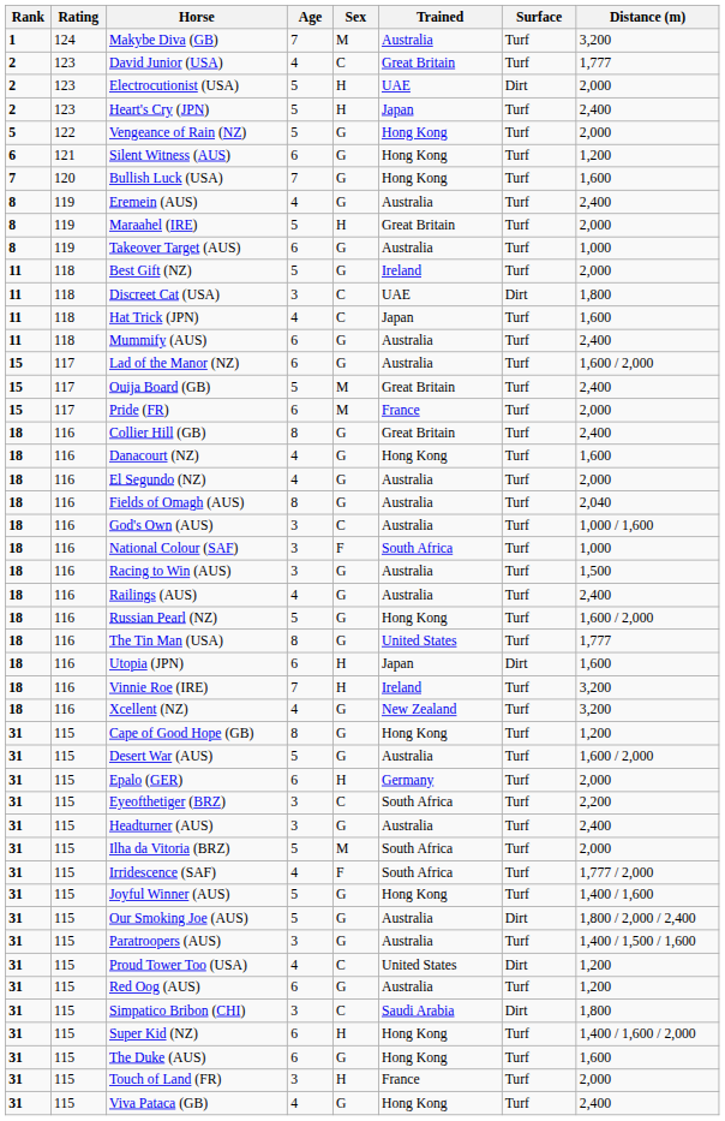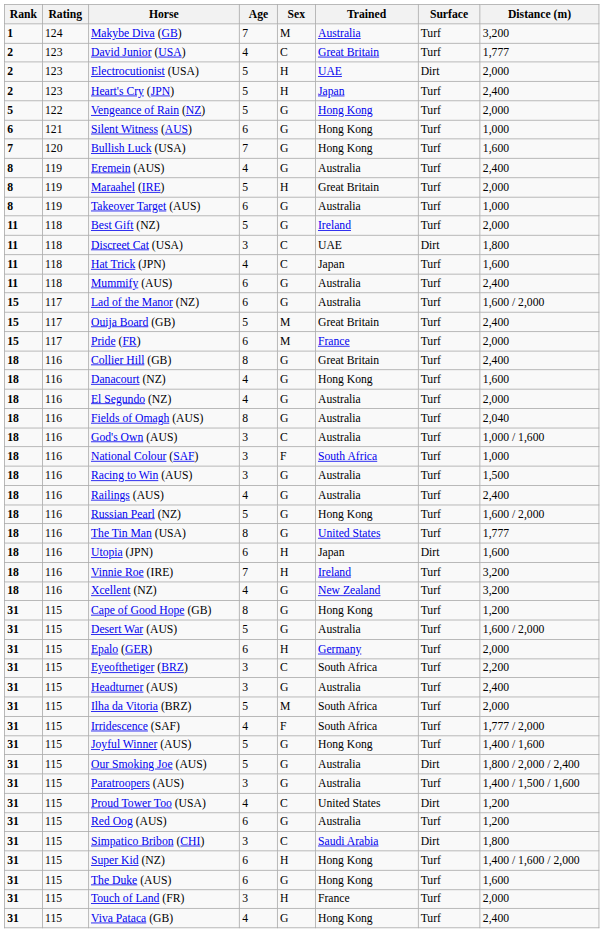Silent Witness (AUS) | Distance (m): 1,200 -> 1,000
